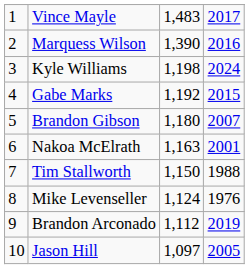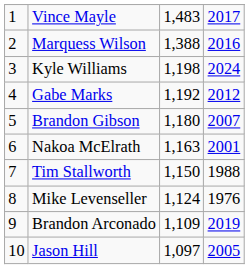Marquess Wilson | column 3: 1,390 -> 1,388
Gabe Marks | column 4: 2015 -> 2012
Brandon Arconado | column 3: 1,112 -> 1,109
